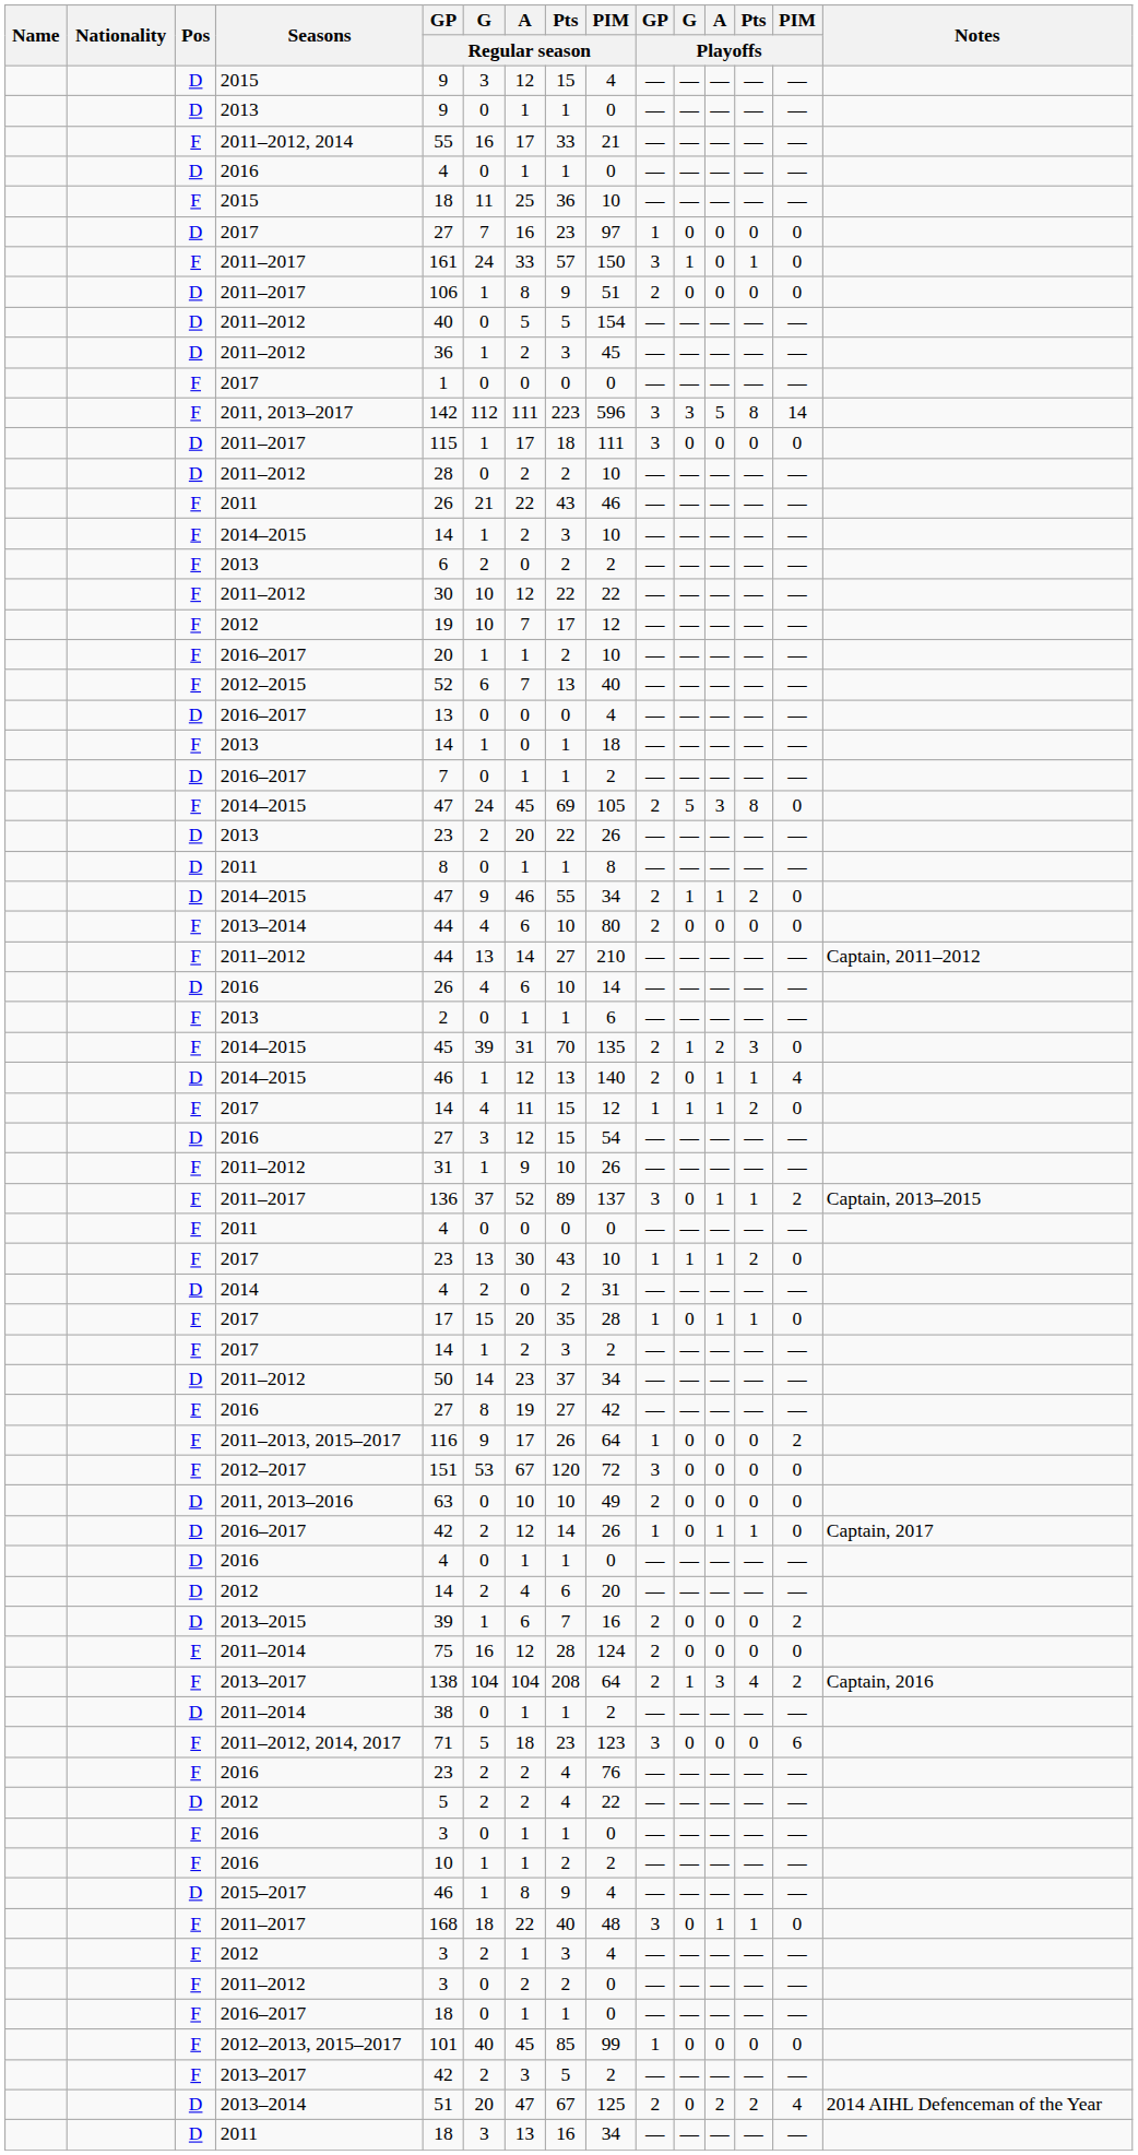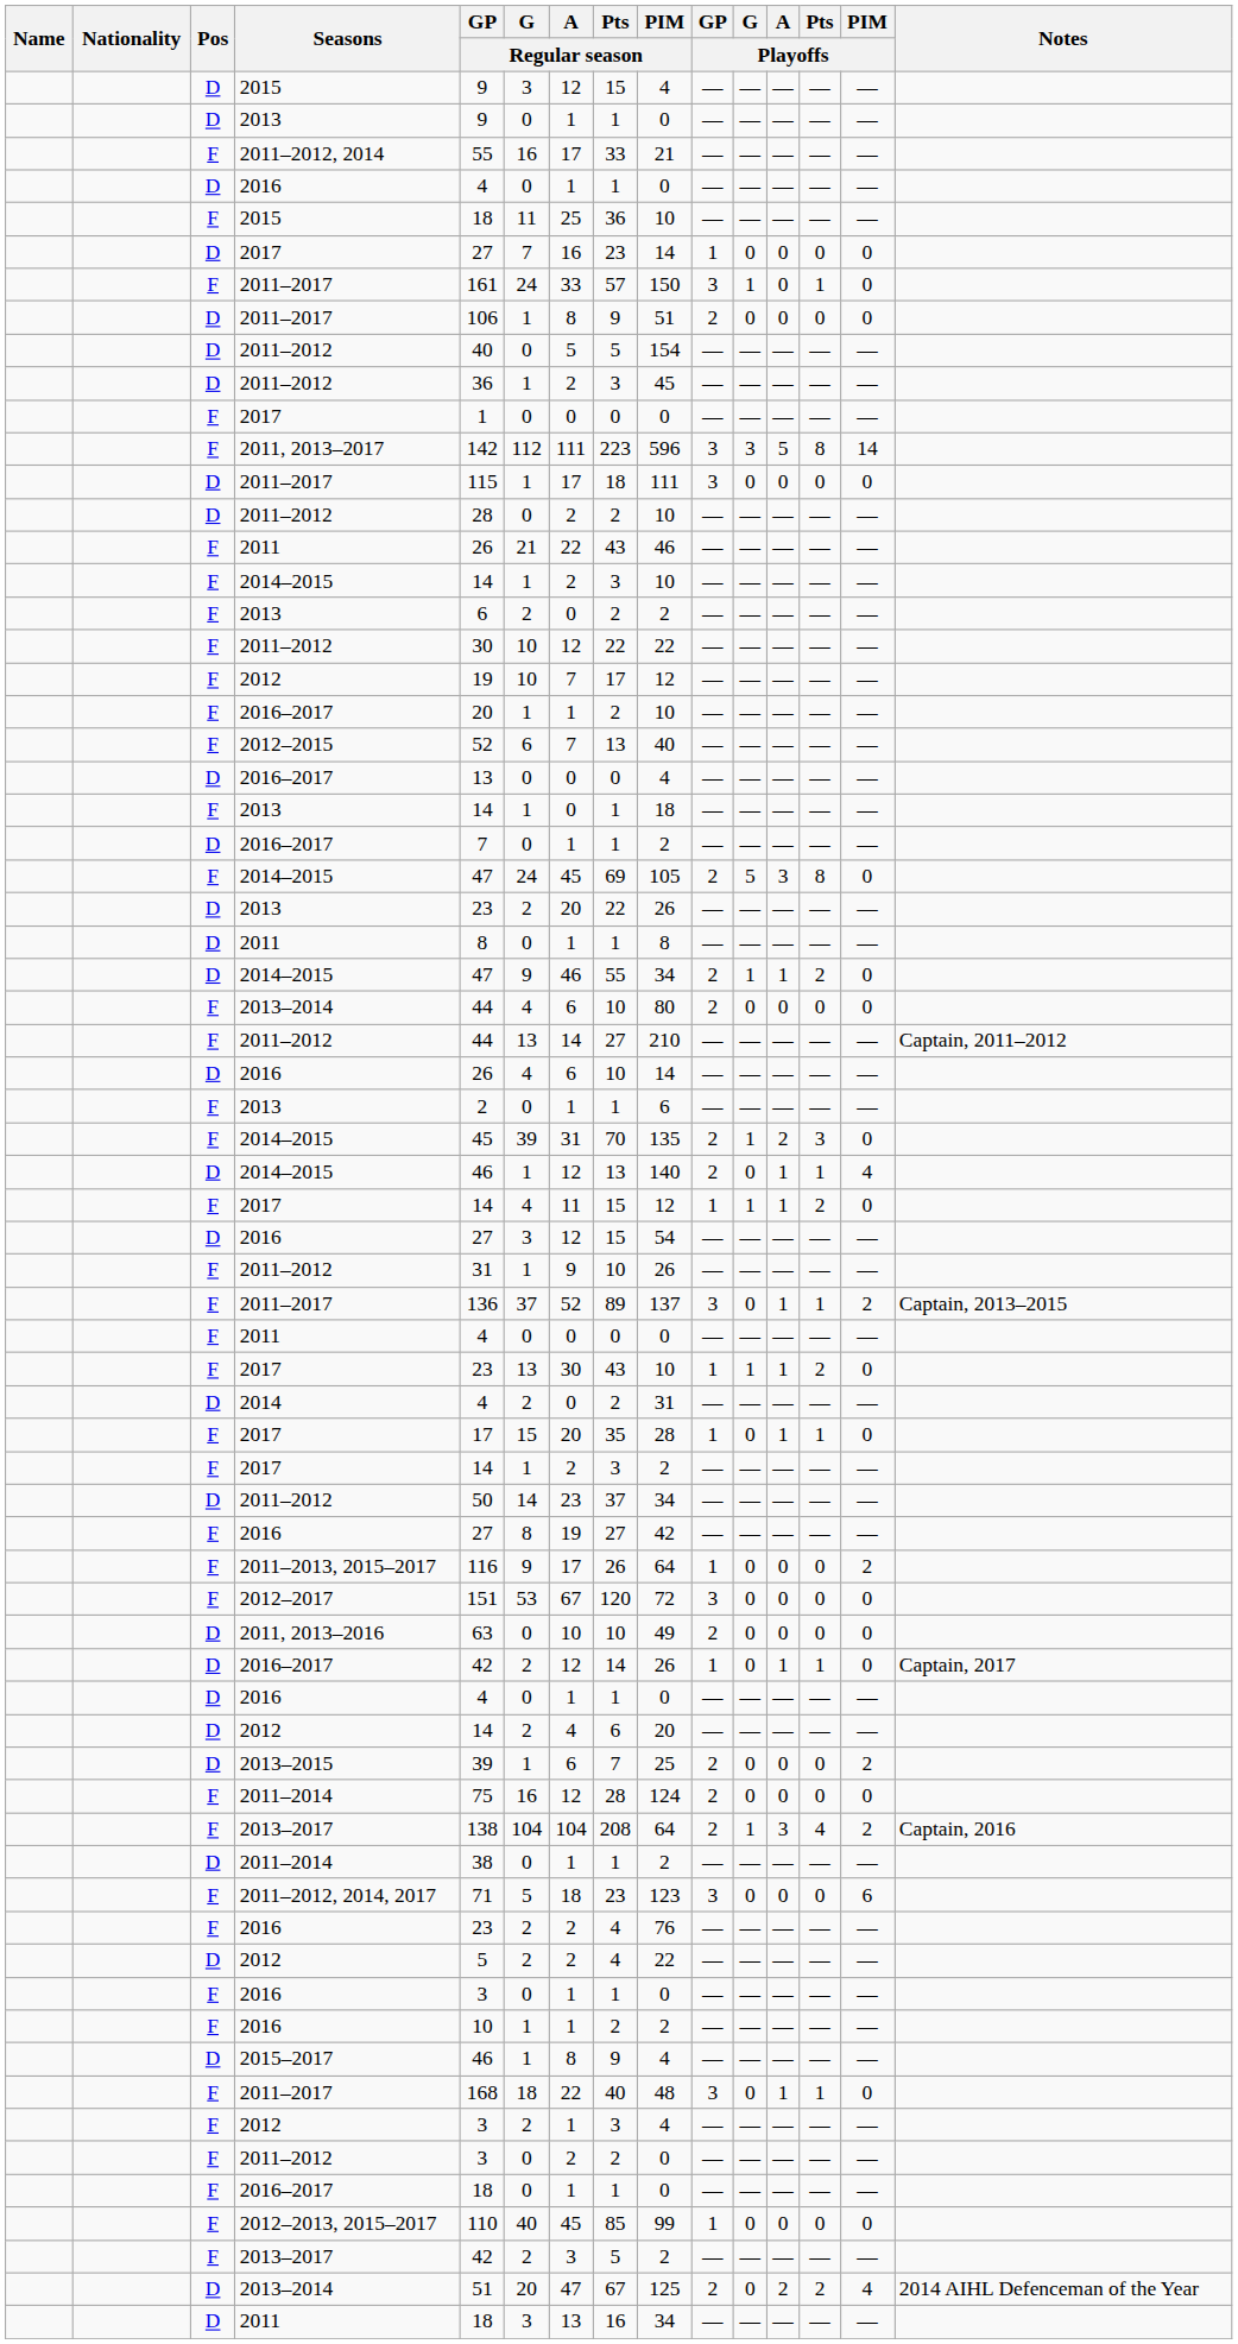D / 2017 | PIM / Regular season: 97 -> 14
2013–2015 | PIM / Regular season: 16 -> 25
2012–2013, 2015–2017 | GP / Regular season: 101 -> 110
